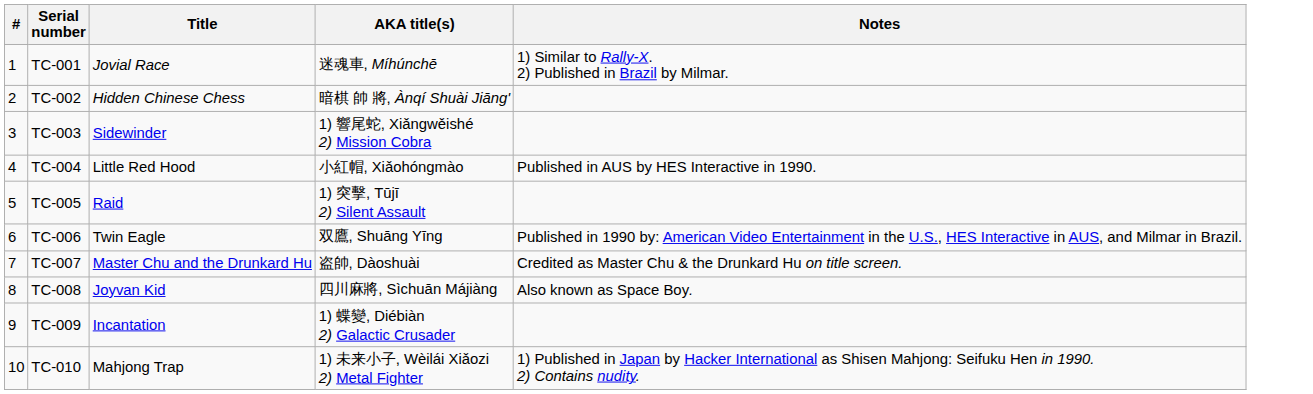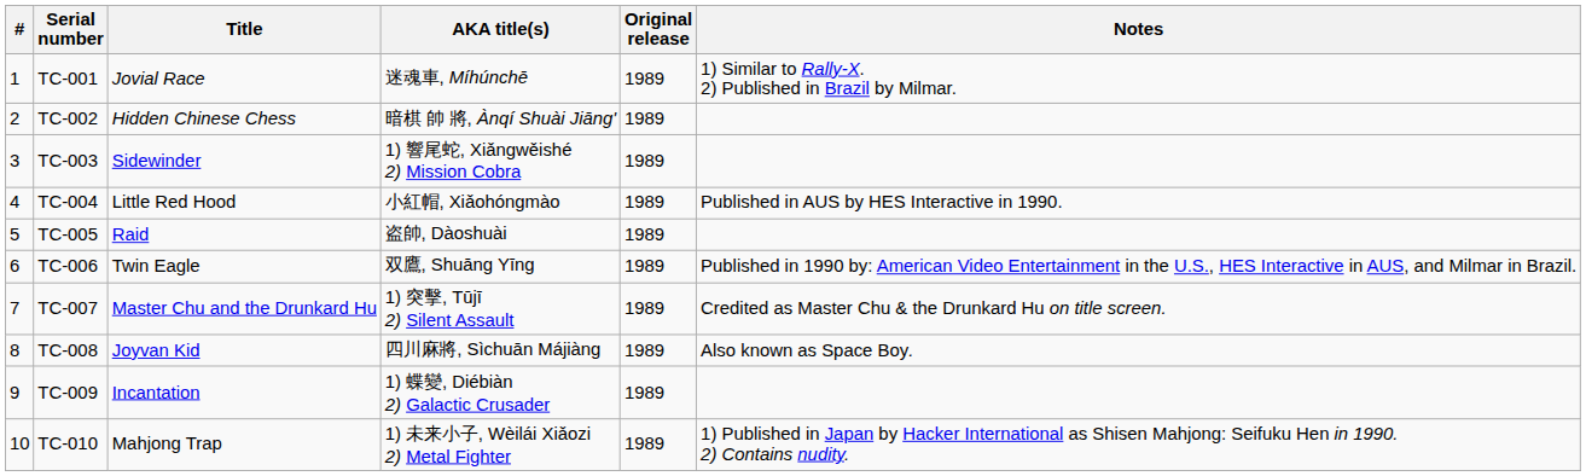+ column: Original release | 1989 | 1989 | 1989 | 1989 | 1989 | 1989 | 1989 | 1989 | 1989 | 1989
TC-005 | AKA title(s): 1) 突擊, Tūjī 2) Silent Assault -> 盗帥, Dàoshuài
TC-007 | AKA title(s): 盗帥, Dàoshuài -> 1) 突擊, Tūjī 2) Silent Assault
